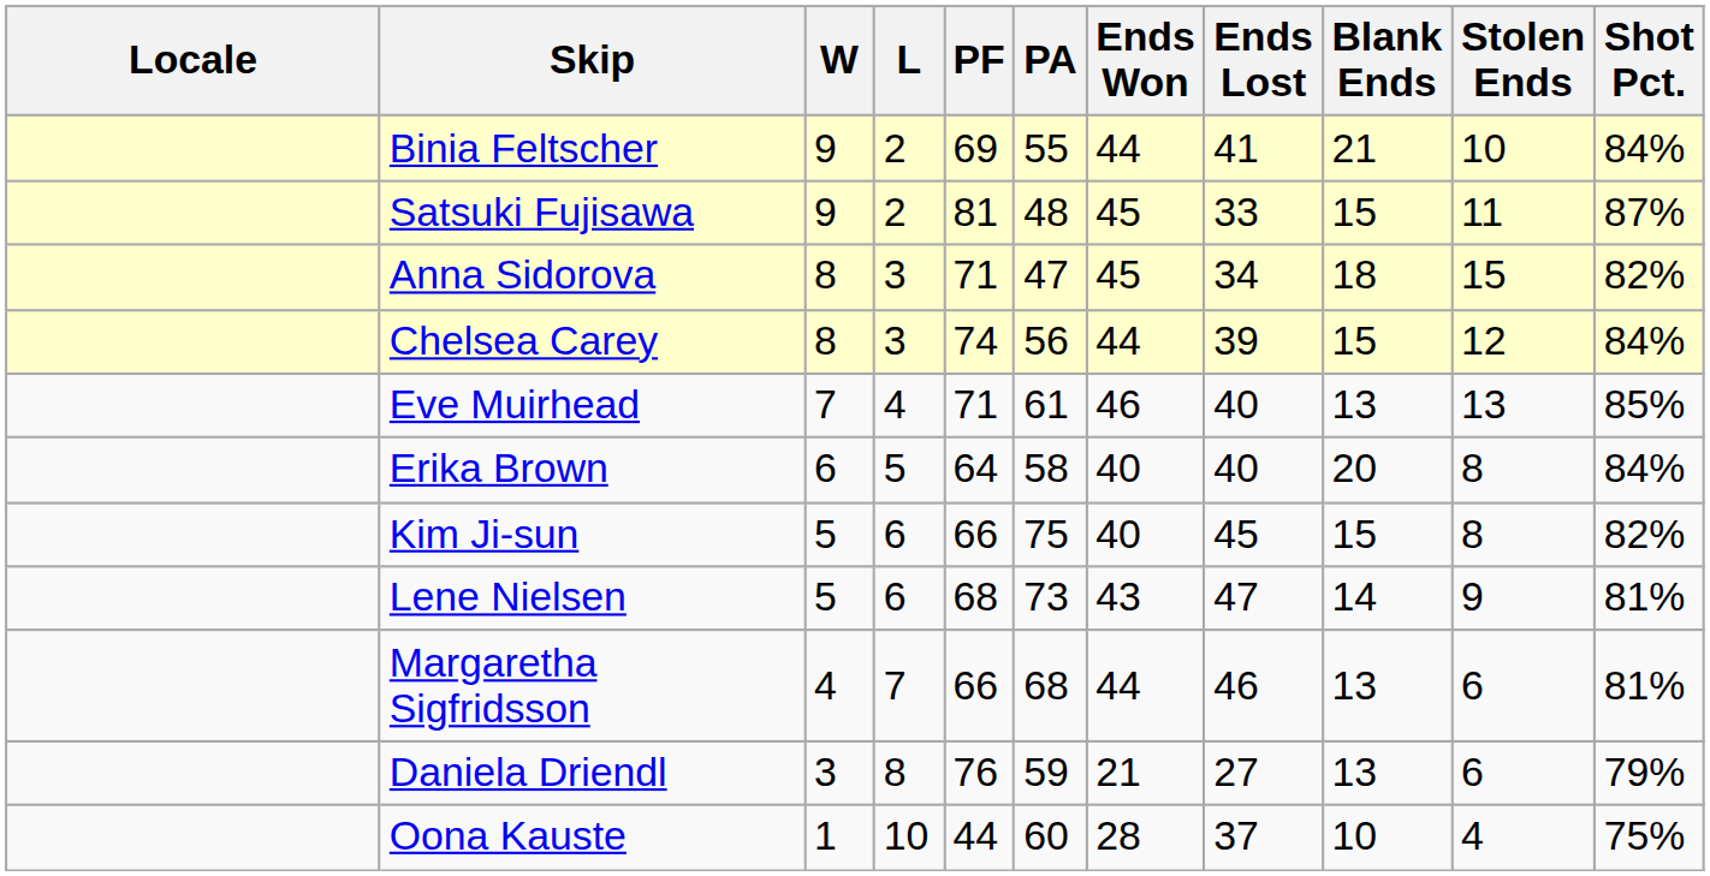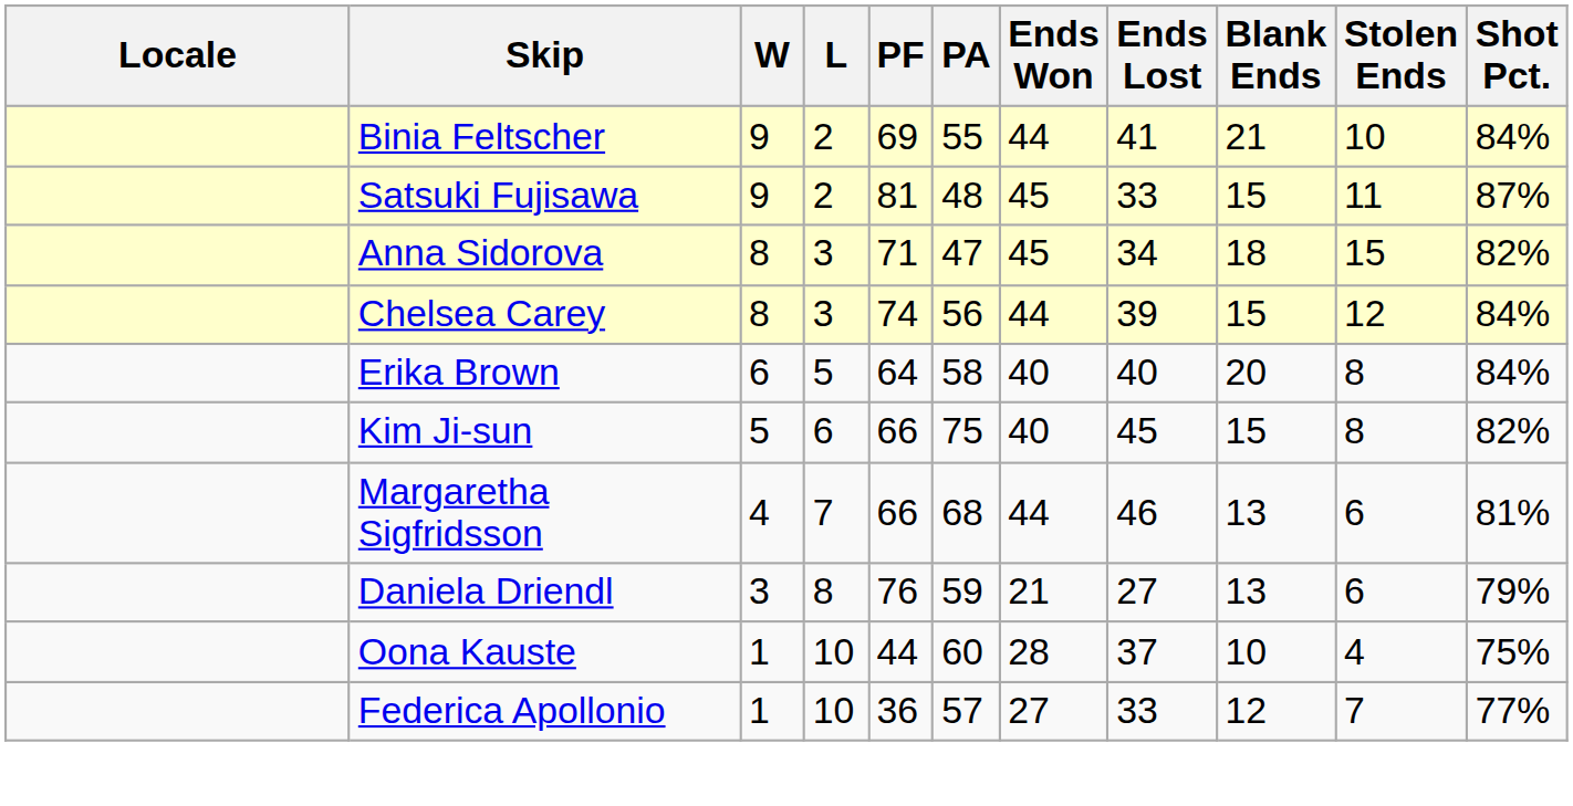- row: Eve Muirhead | 7 | 4 | 71 | 61 | 46 | 40 | 13 | 13 | 85%
- row: Lene Nielsen | 5 | 6 | 68 | 73 | 43 | 47 | 14 | 9 | 81%
+ row: Federica Apollonio | 1 | 10 | 36 | 57 | 27 | 33 | 12 | 7 | 77%
